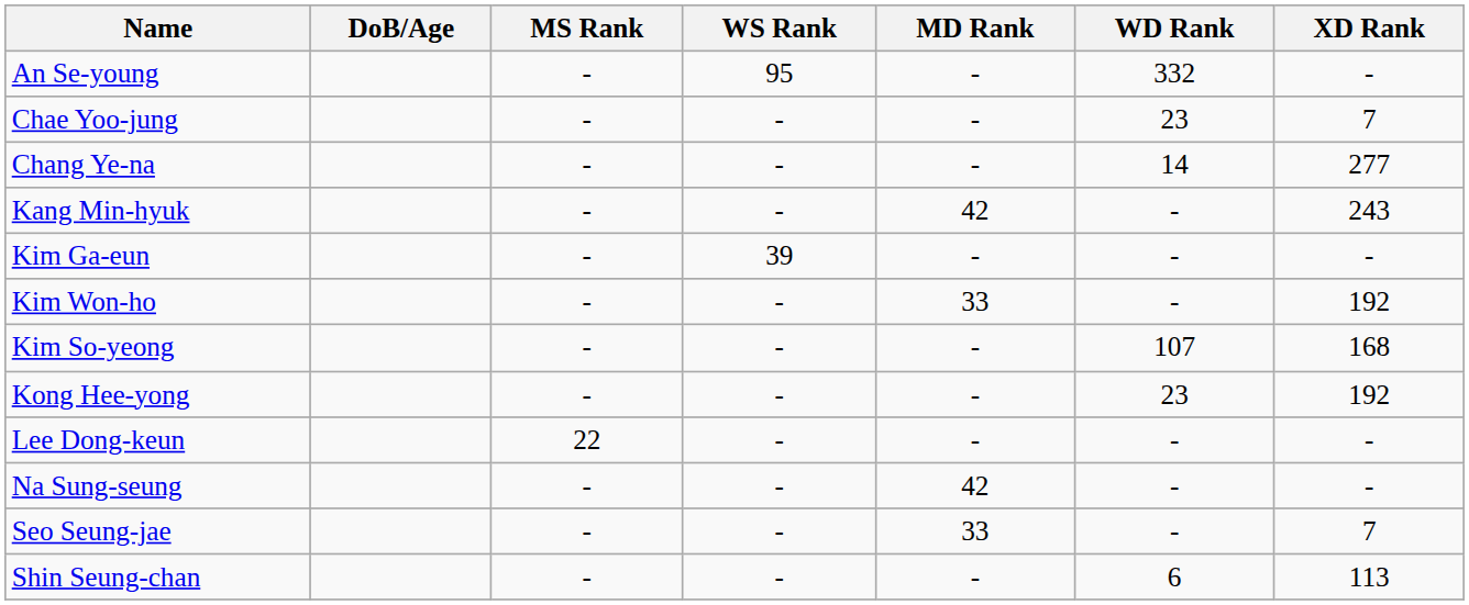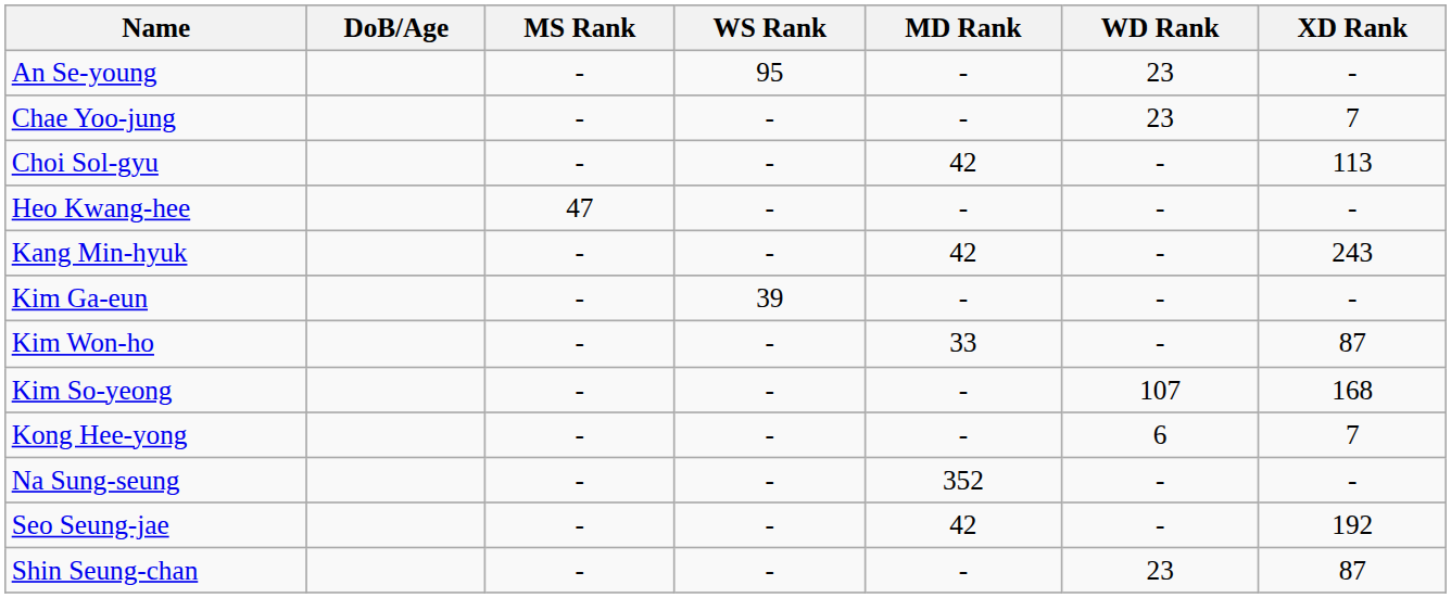An Se-young | WD Rank: 332 -> 23
- row: Chang Ye-na | - | - | - | 14 | 277
+ row: Choi Sol-gyu | - | - | 42 | - | 113
+ row: Heo Kwang-hee | 47 | - | - | - | -
Kim Won-ho | XD Rank: 192 -> 87
Kong Hee-yong | WD Rank: 23 -> 6
Kong Hee-yong | XD Rank: 192 -> 7
- row: Lee Dong-keun | 22 | - | - | - | -
Na Sung-seung | MD Rank: 42 -> 352
Seo Seung-jae | MD Rank: 33 -> 42
Seo Seung-jae | XD Rank: 7 -> 192
Shin Seung-chan | WD Rank: 6 -> 23
Shin Seung-chan | XD Rank: 113 -> 87
